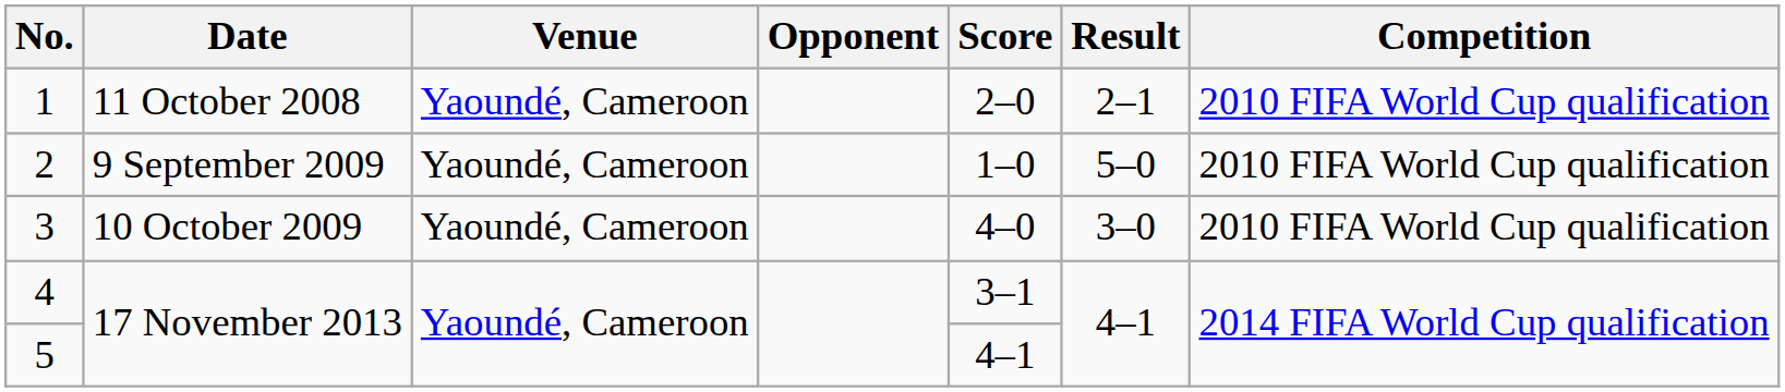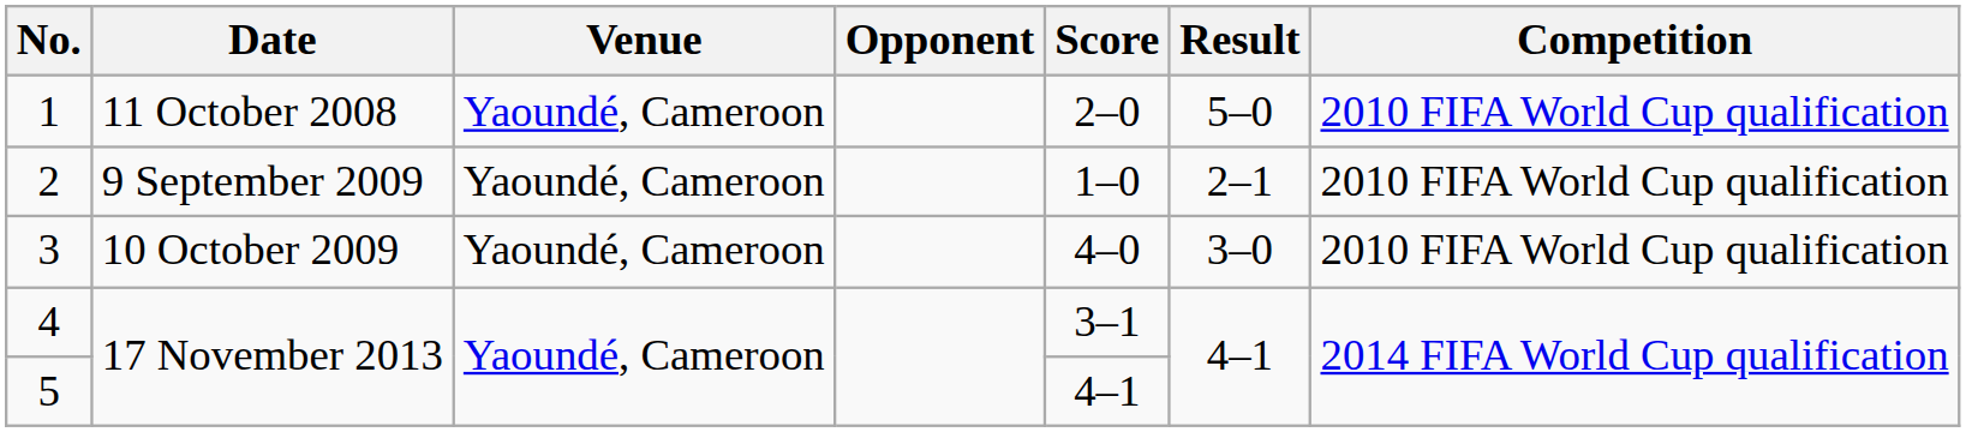1 | Result: 2–1 -> 5–0
2 | Result: 5–0 -> 2–1
